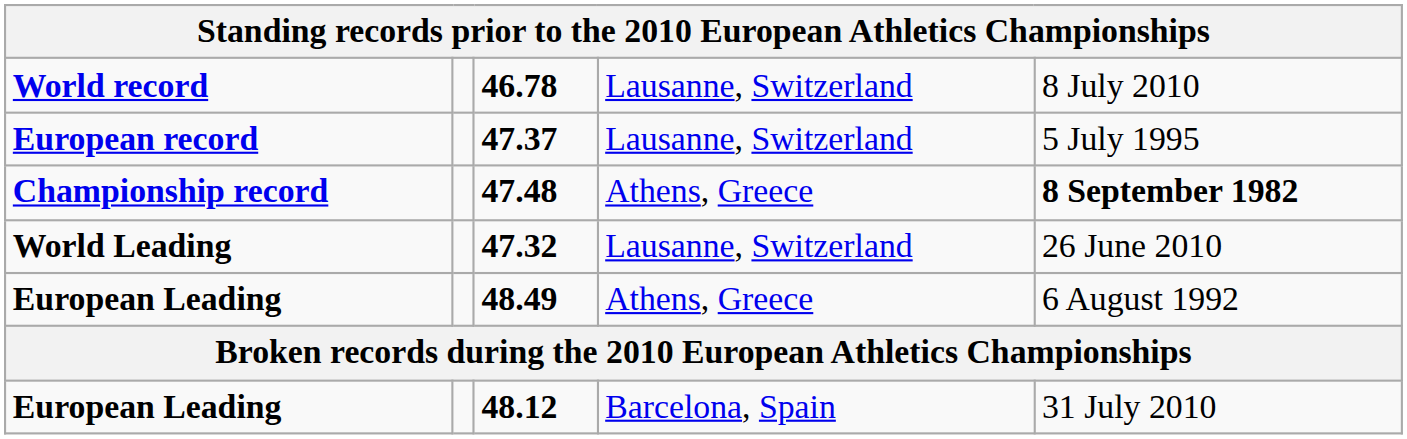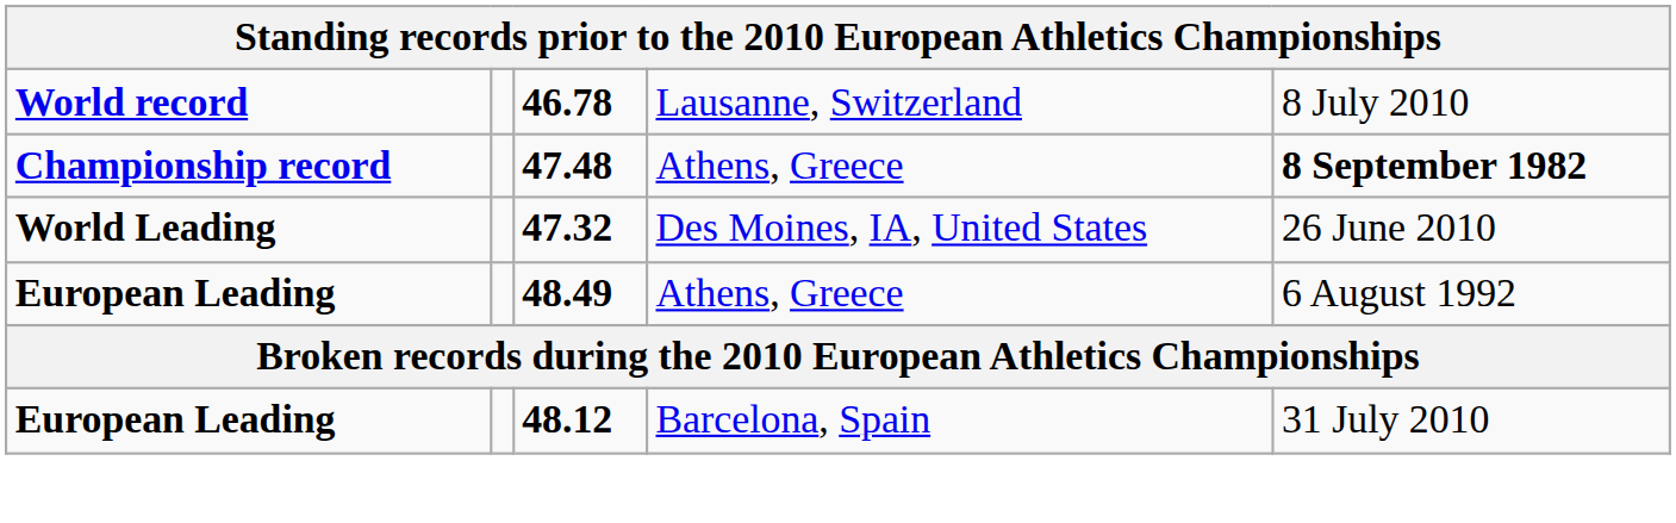- row: European record | 47.37 | Lausanne, Switzerland | 5 July 1995
47.32 | column 4: Lausanne, Switzerland -> Des Moines, IA, United States
